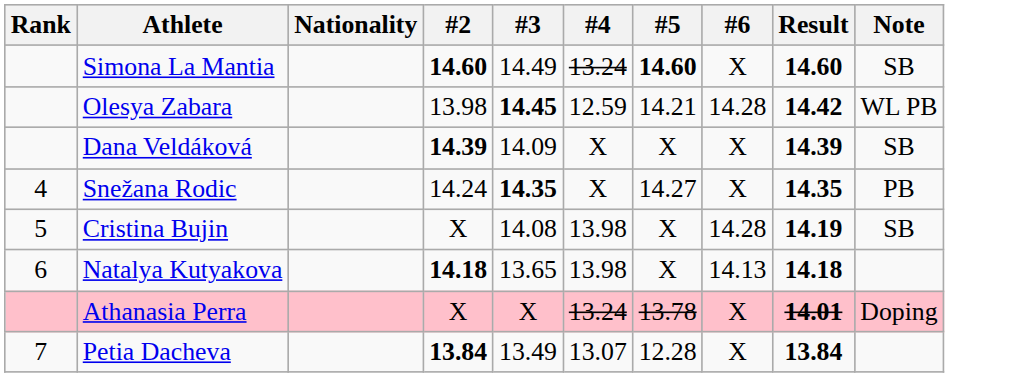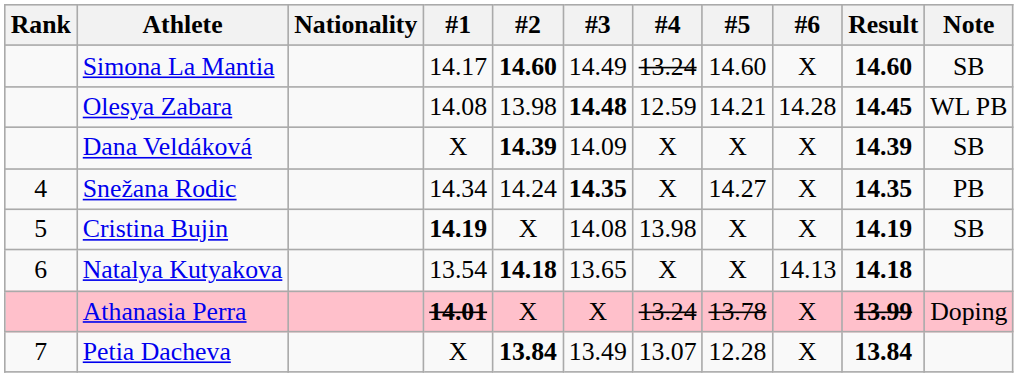+ column: #1 | 14.17 | 14.08 | X | 14.34 | 14.19 | 13.54 | 14.01 | X
Simona La Mantia | #5: bold -> normal
Olesya Zabara | #3: 14.45 -> 14.48
Olesya Zabara | Result: 14.42 -> 14.45
Cristina Bujin | #6: 14.28 -> X
Natalya Kutyakova | #4: 13.98 -> X
Athanasia Perra | Result: 14.01 -> 13.99
